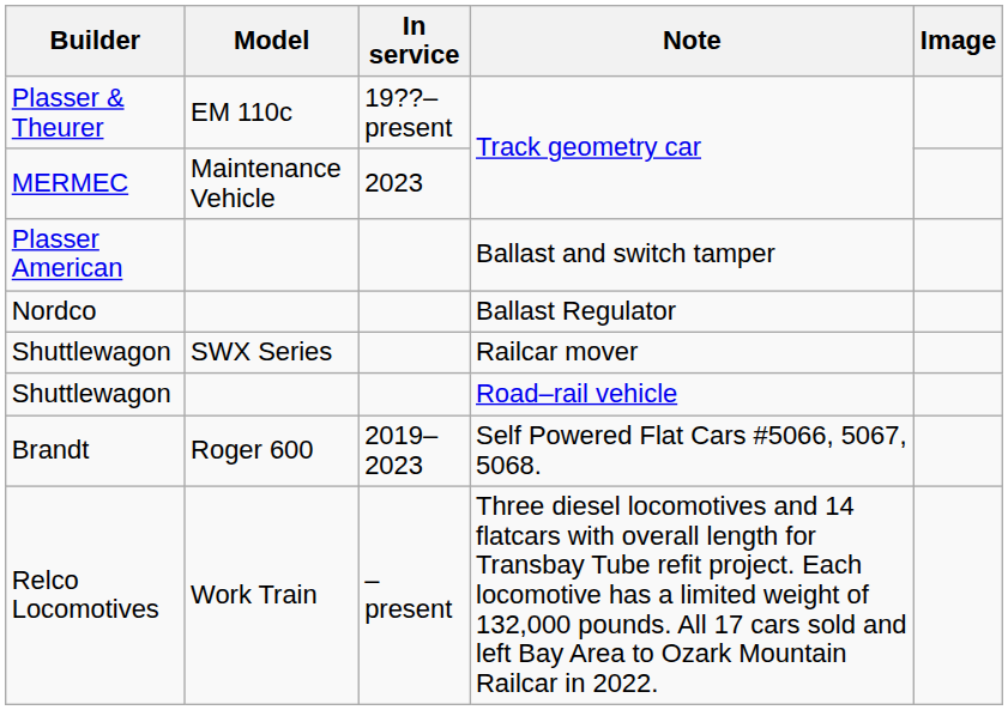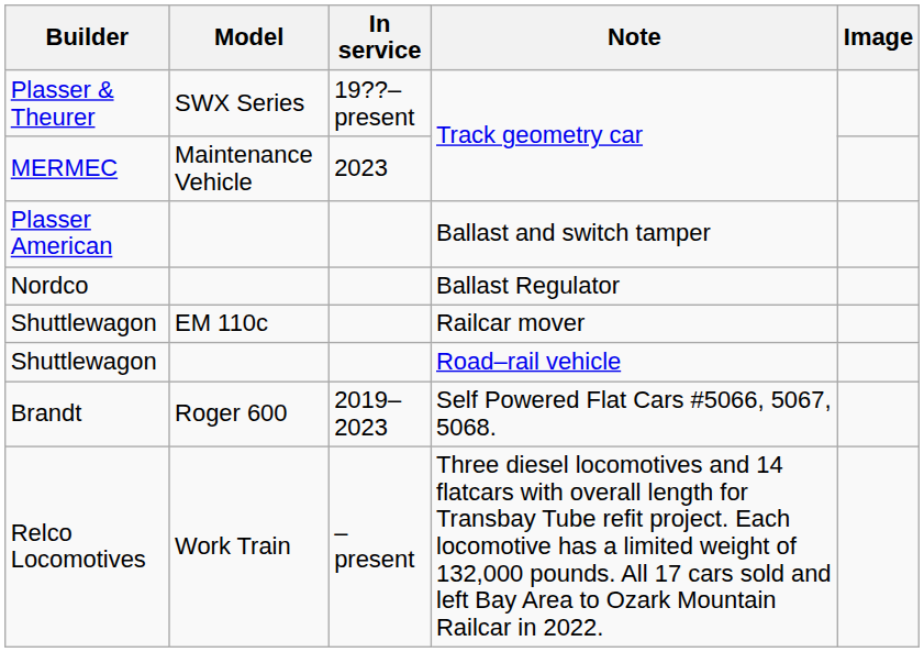Plasser & Theurer | Model: EM 110c -> SWX Series
Shuttlewagon / Railcar mover | Model: SWX Series -> EM 110c
